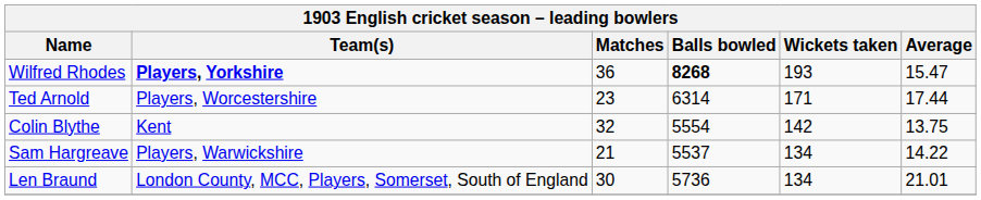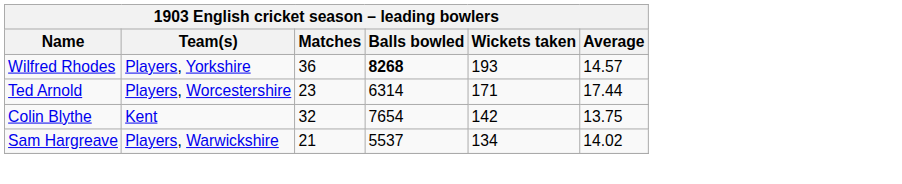Wilfred Rhodes | Team(s): bold -> normal
Wilfred Rhodes | Average: 15.47 -> 14.57
Colin Blythe | Balls bowled: 5554 -> 7654
Sam Hargreave | Average: 14.22 -> 14.02
- row: Len Braund | London County, MCC, Players, Somerset, South of England | 30 | 5736 | 134 | 21.01
